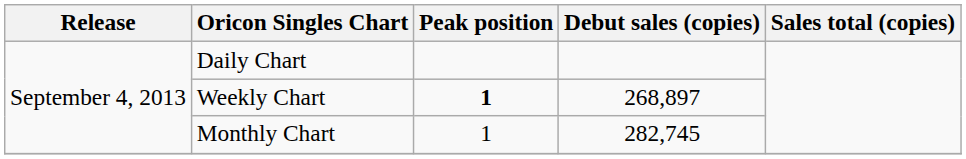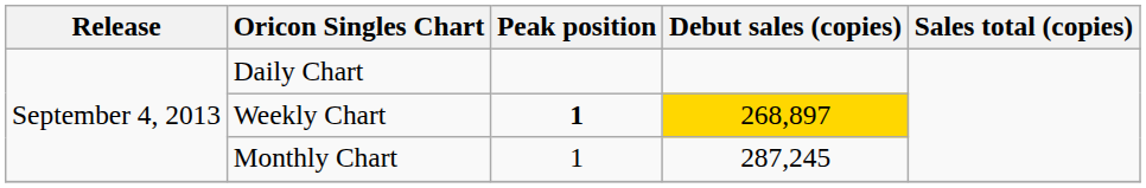Weekly Chart | Debut sales (copies): no background -> gold background
Monthly Chart | Debut sales (copies): 282,745 -> 287,245
